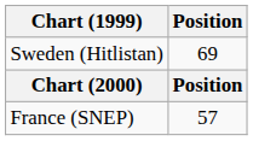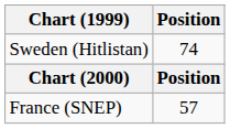Sweden (Hitlistan) | Position: 69 -> 74
